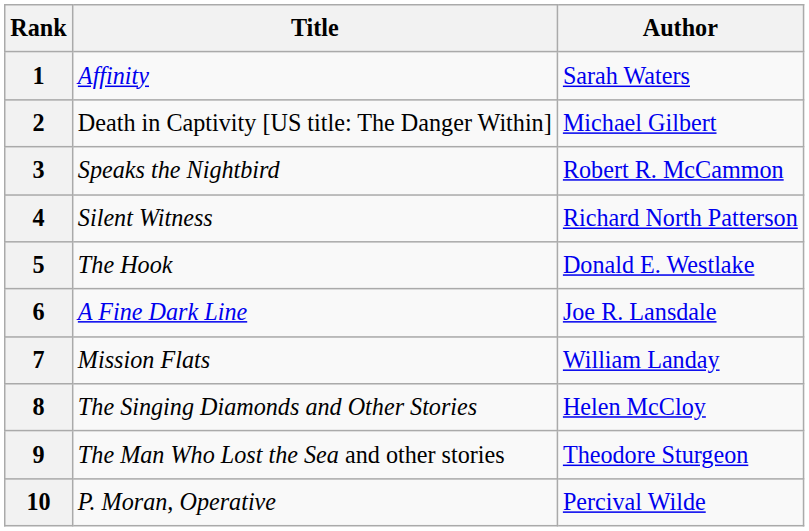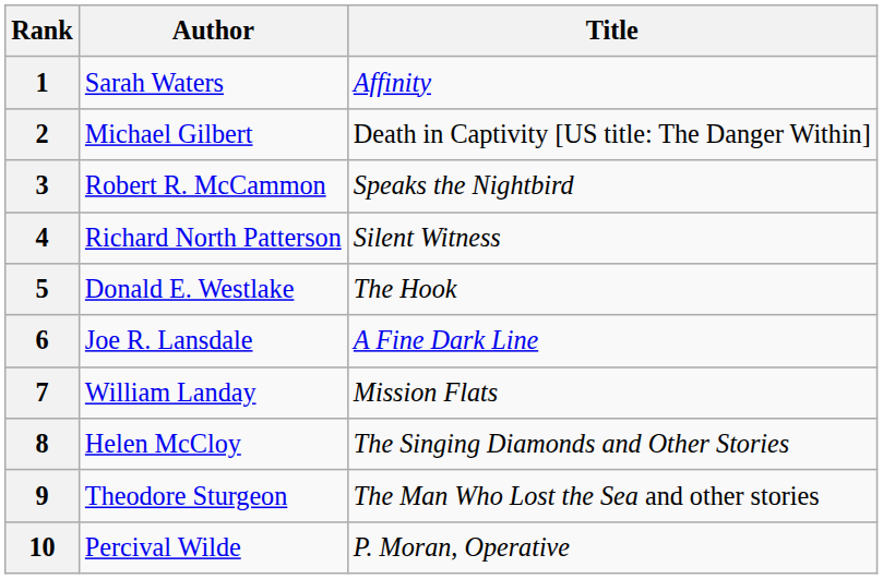columns swapped: Author <-> Title
